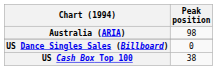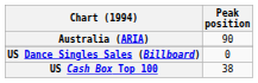Australia (ARIA) | Peak position: 98 -> 90
